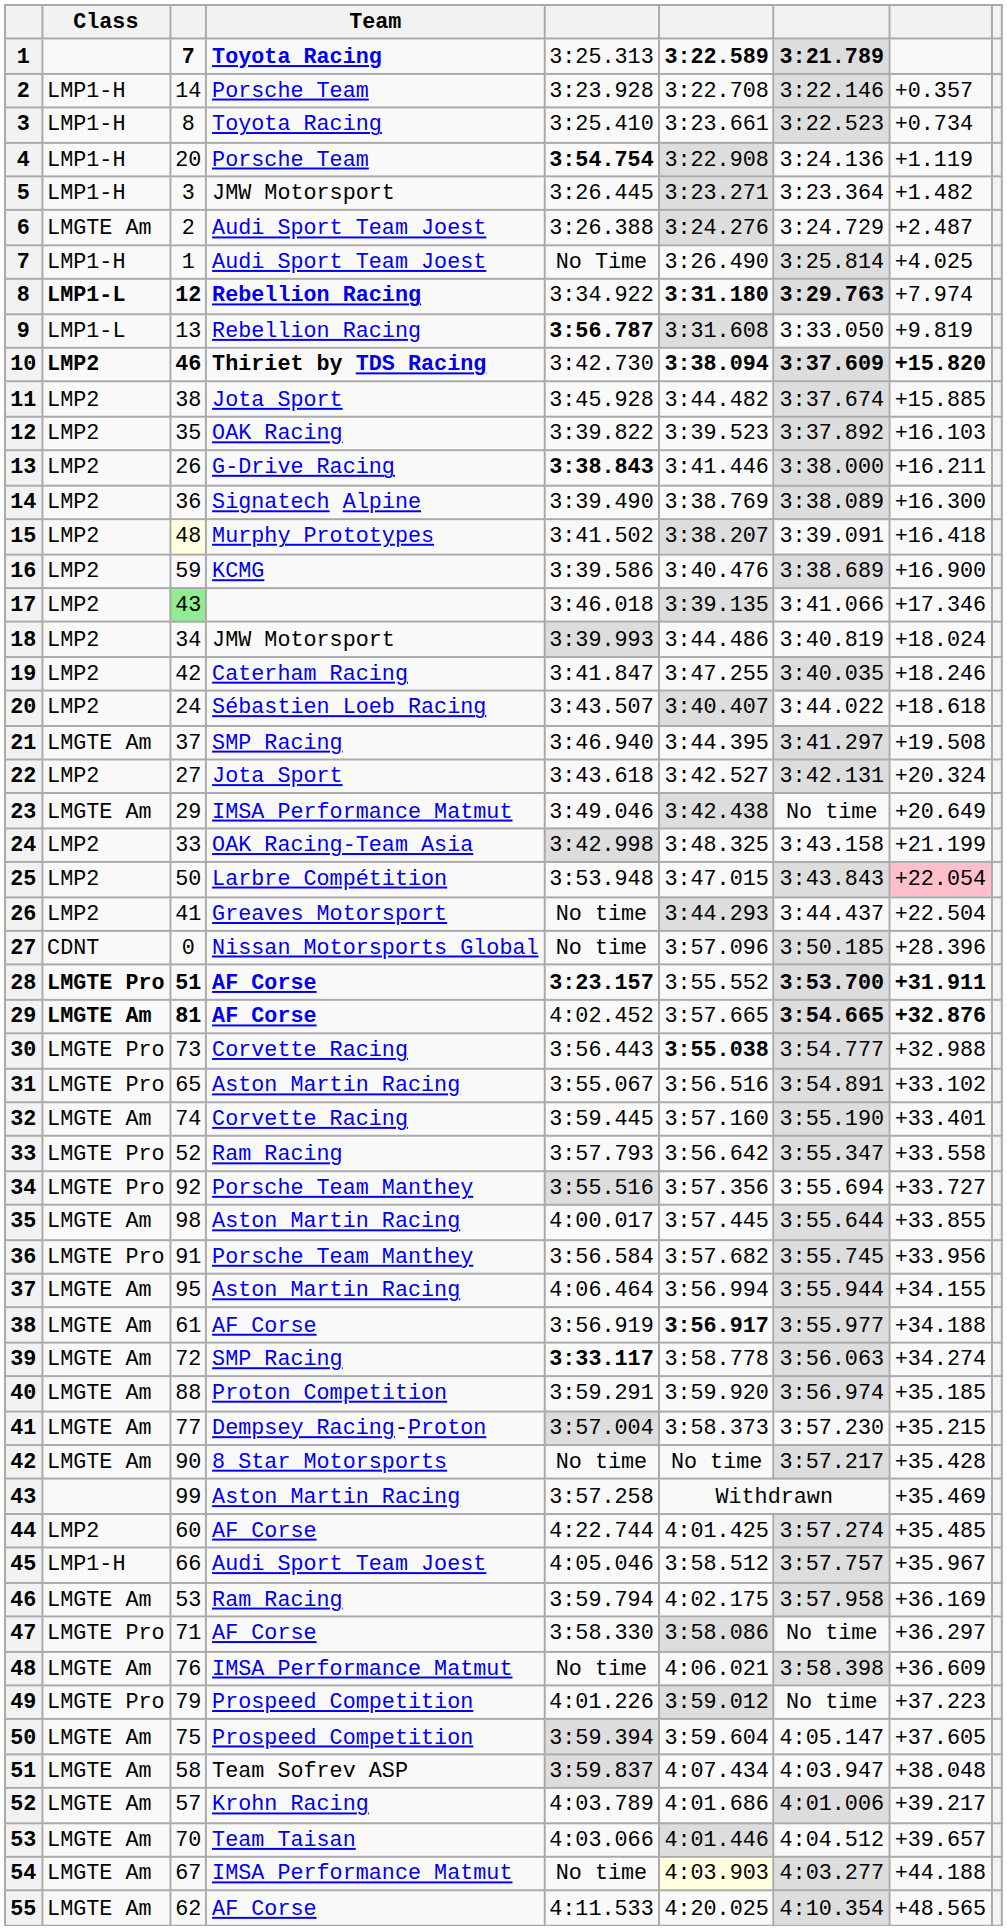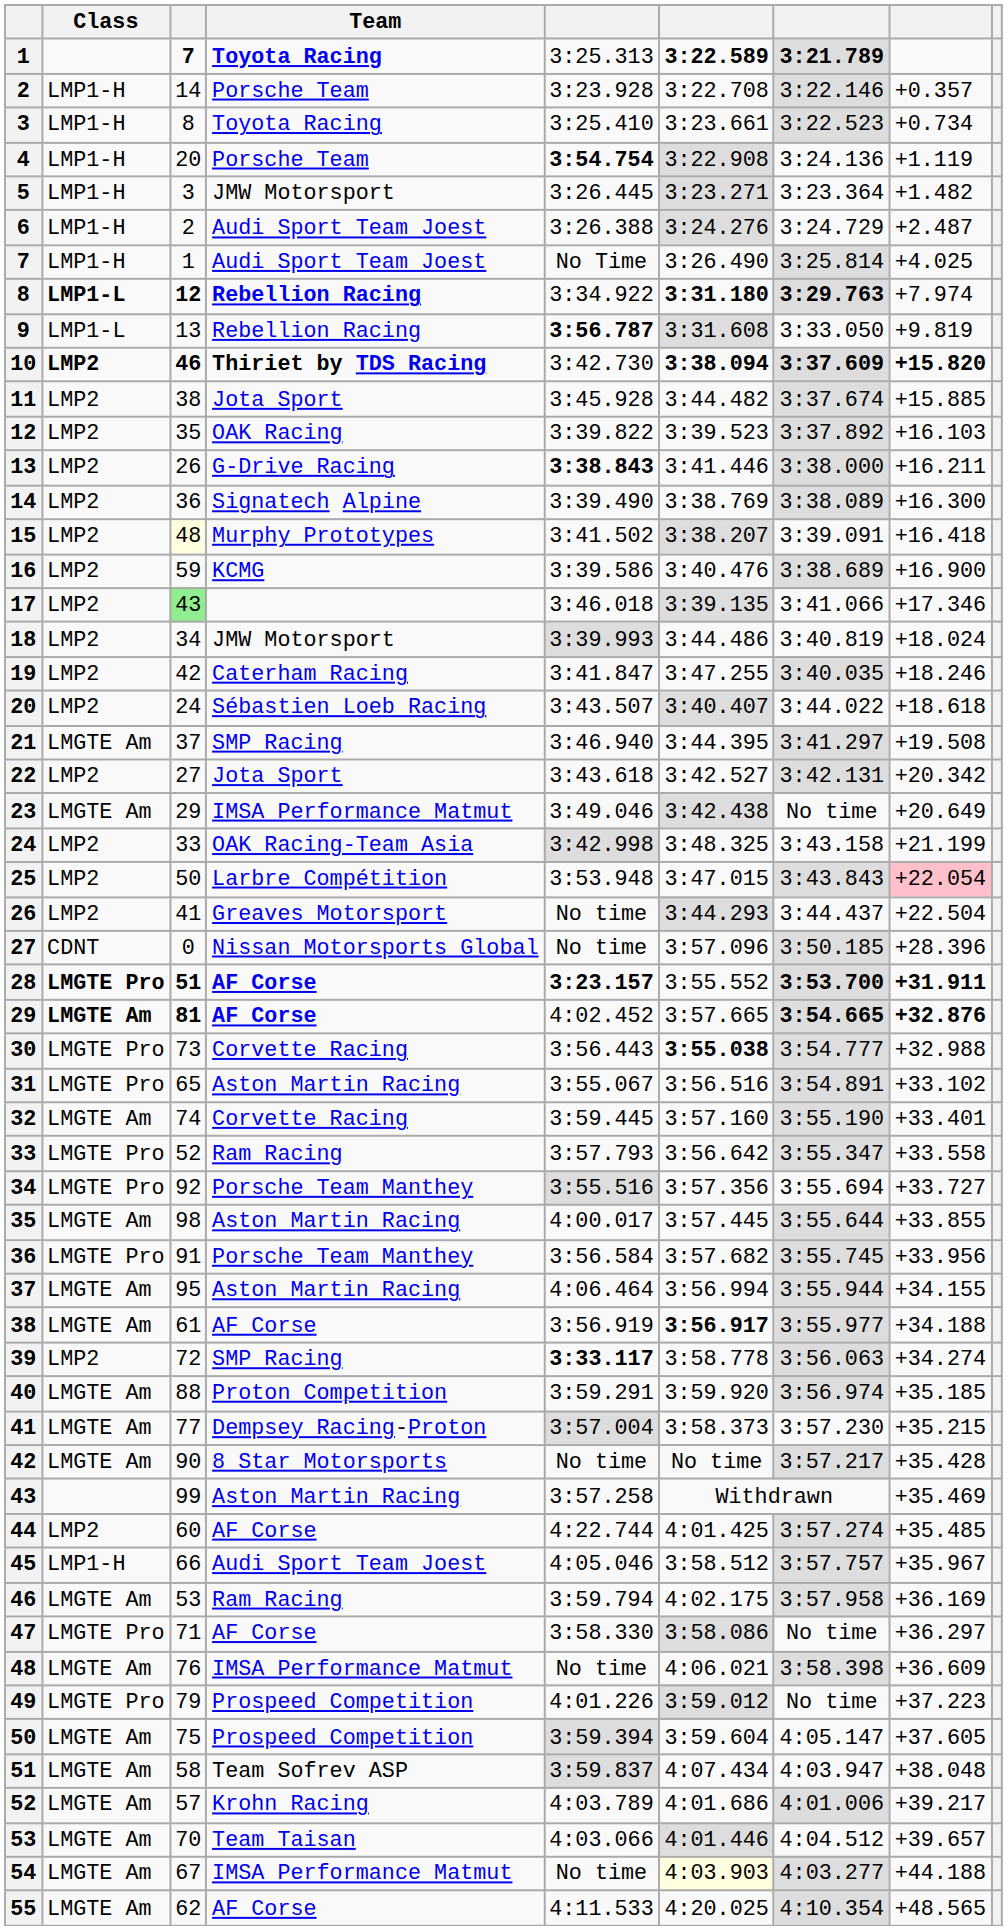6 | Class: LMGTE Am -> LMP1-H
22 | column 8: +20.324 -> +20.342
39 | Class: LMGTE Am -> LMP2
